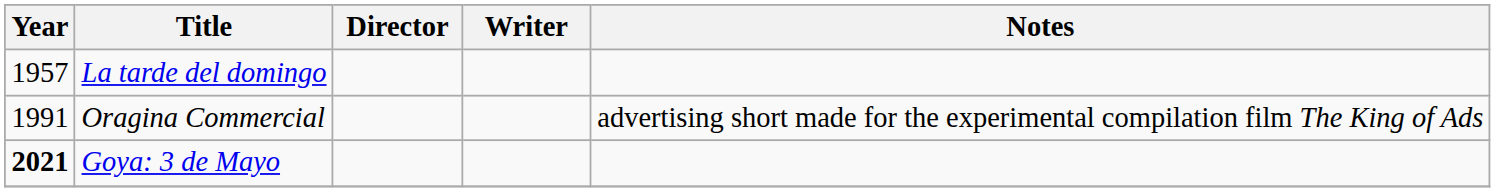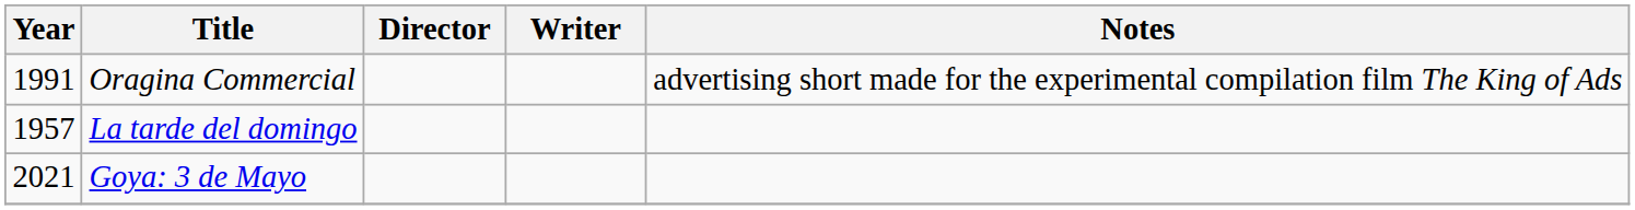rows swapped: La tarde del domingo <-> Oragina Commercial
Goya: 3 de Mayo | Year: bold -> normal
